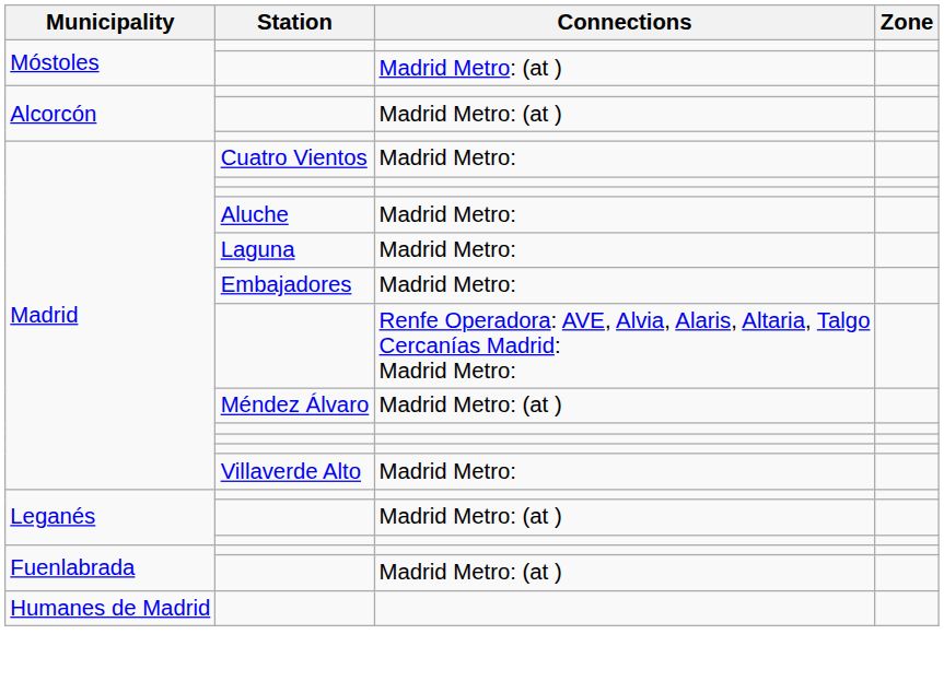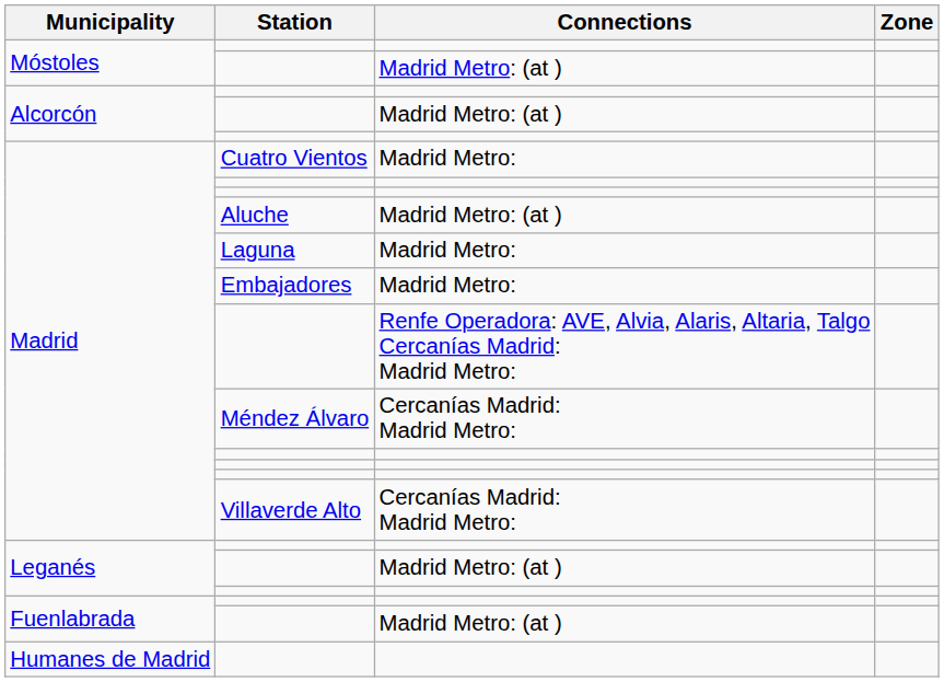Aluche | Connections: Madrid Metro: -> Madrid Metro: (at )
Méndez Álvaro | Connections: Madrid Metro: (at ) -> Cercanías Madrid: Madrid Metro:
Villaverde Alto | Connections: Madrid Metro: -> Cercanías Madrid: Madrid Metro:
